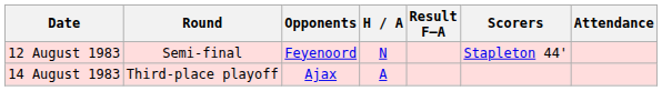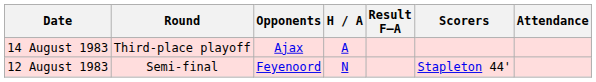rows swapped: 12 August 1983 <-> 14 August 1983
